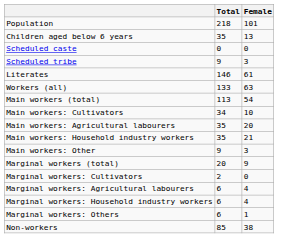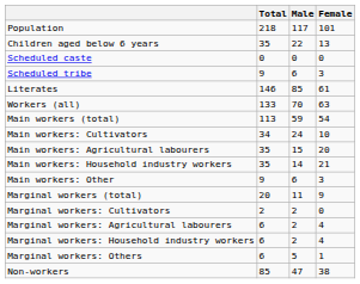+ column: Male | 117 | 22 | 0 | 6 | 85 | 70 | 59 | 24 | 15 | 14 | 6 | 11 | 2 | 2 | 2 | 5 | 47
